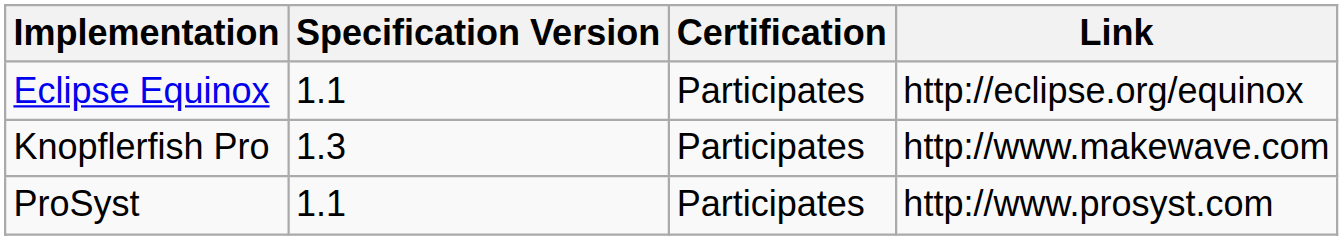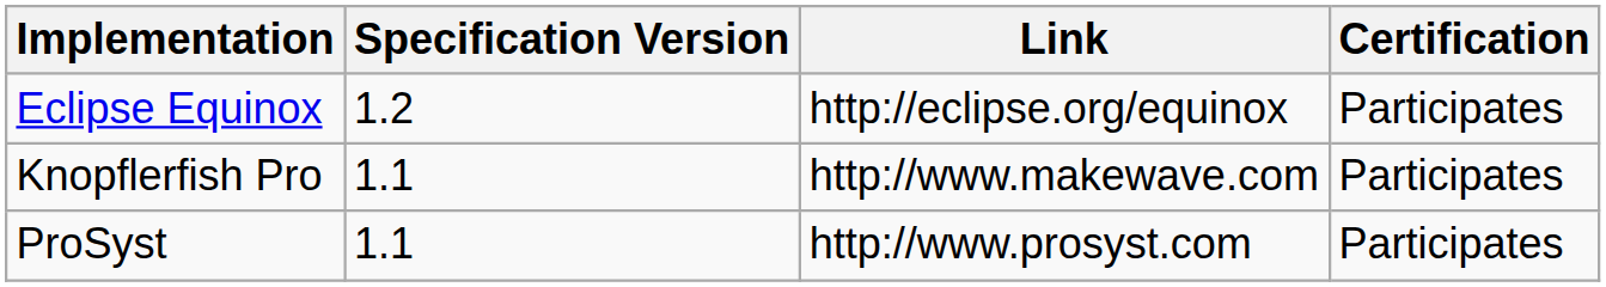columns swapped: Link <-> Certification
Eclipse Equinox | Specification Version: 1.1 -> 1.2
Knopflerfish Pro | Specification Version: 1.3 -> 1.1
